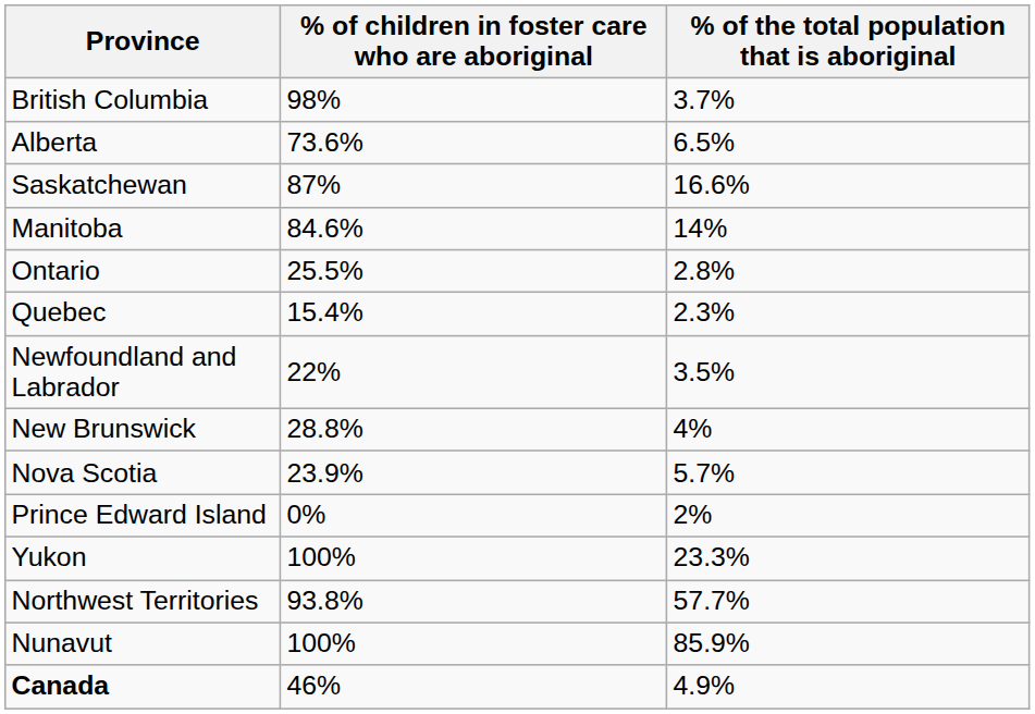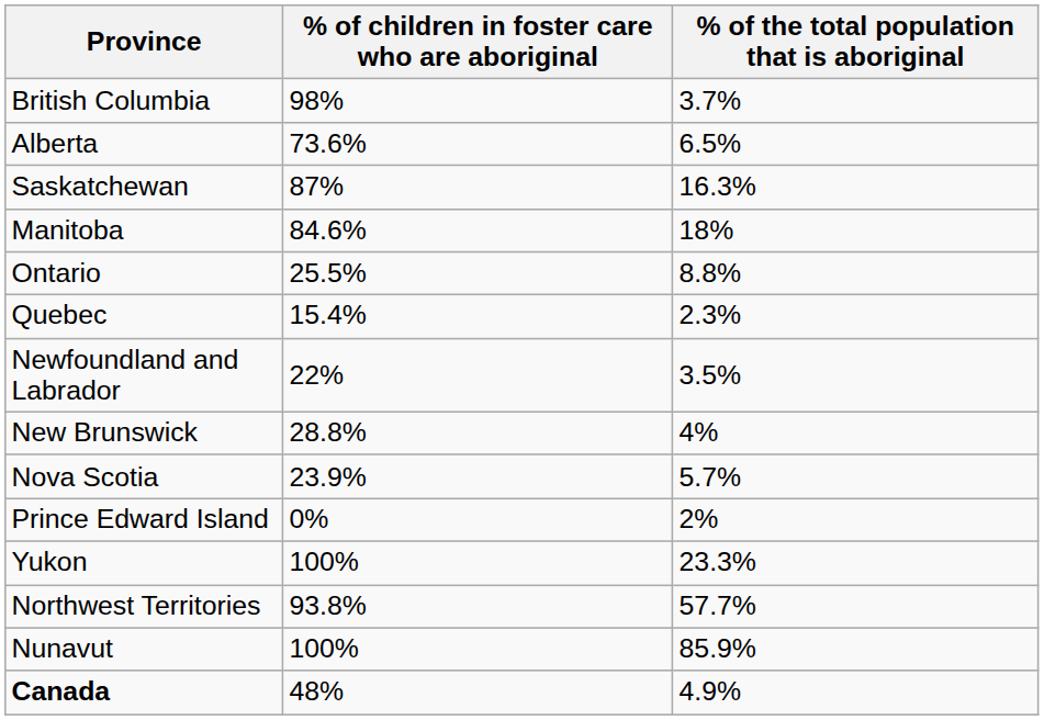Saskatchewan | % of the total population that is aboriginal: 16.6% -> 16.3%
Manitoba | % of the total population that is aboriginal: 14% -> 18%
Ontario | % of the total population that is aboriginal: 2.8% -> 8.8%
Canada | % of children in foster care who are aboriginal: 46% -> 48%
